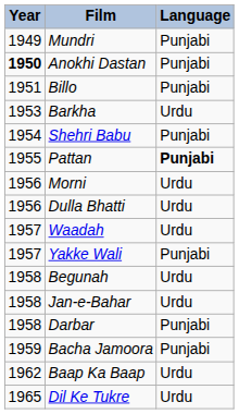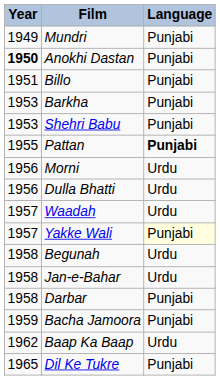Barkha | Language: Urdu -> Punjabi
Shehri Babu | Year: 1954 -> 1953
Yakke Wali | Language: no background -> lightyellow background
Dil Ke Tukre | Language: Urdu -> Punjabi
